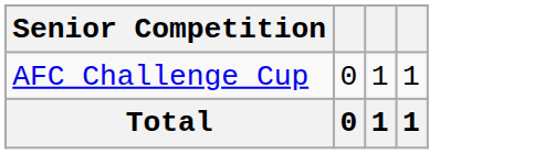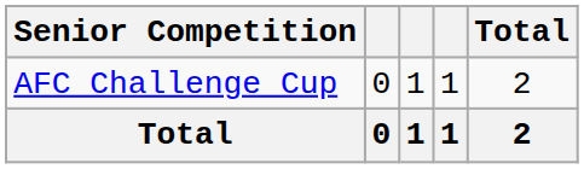+ column: Total | 2 | 2
